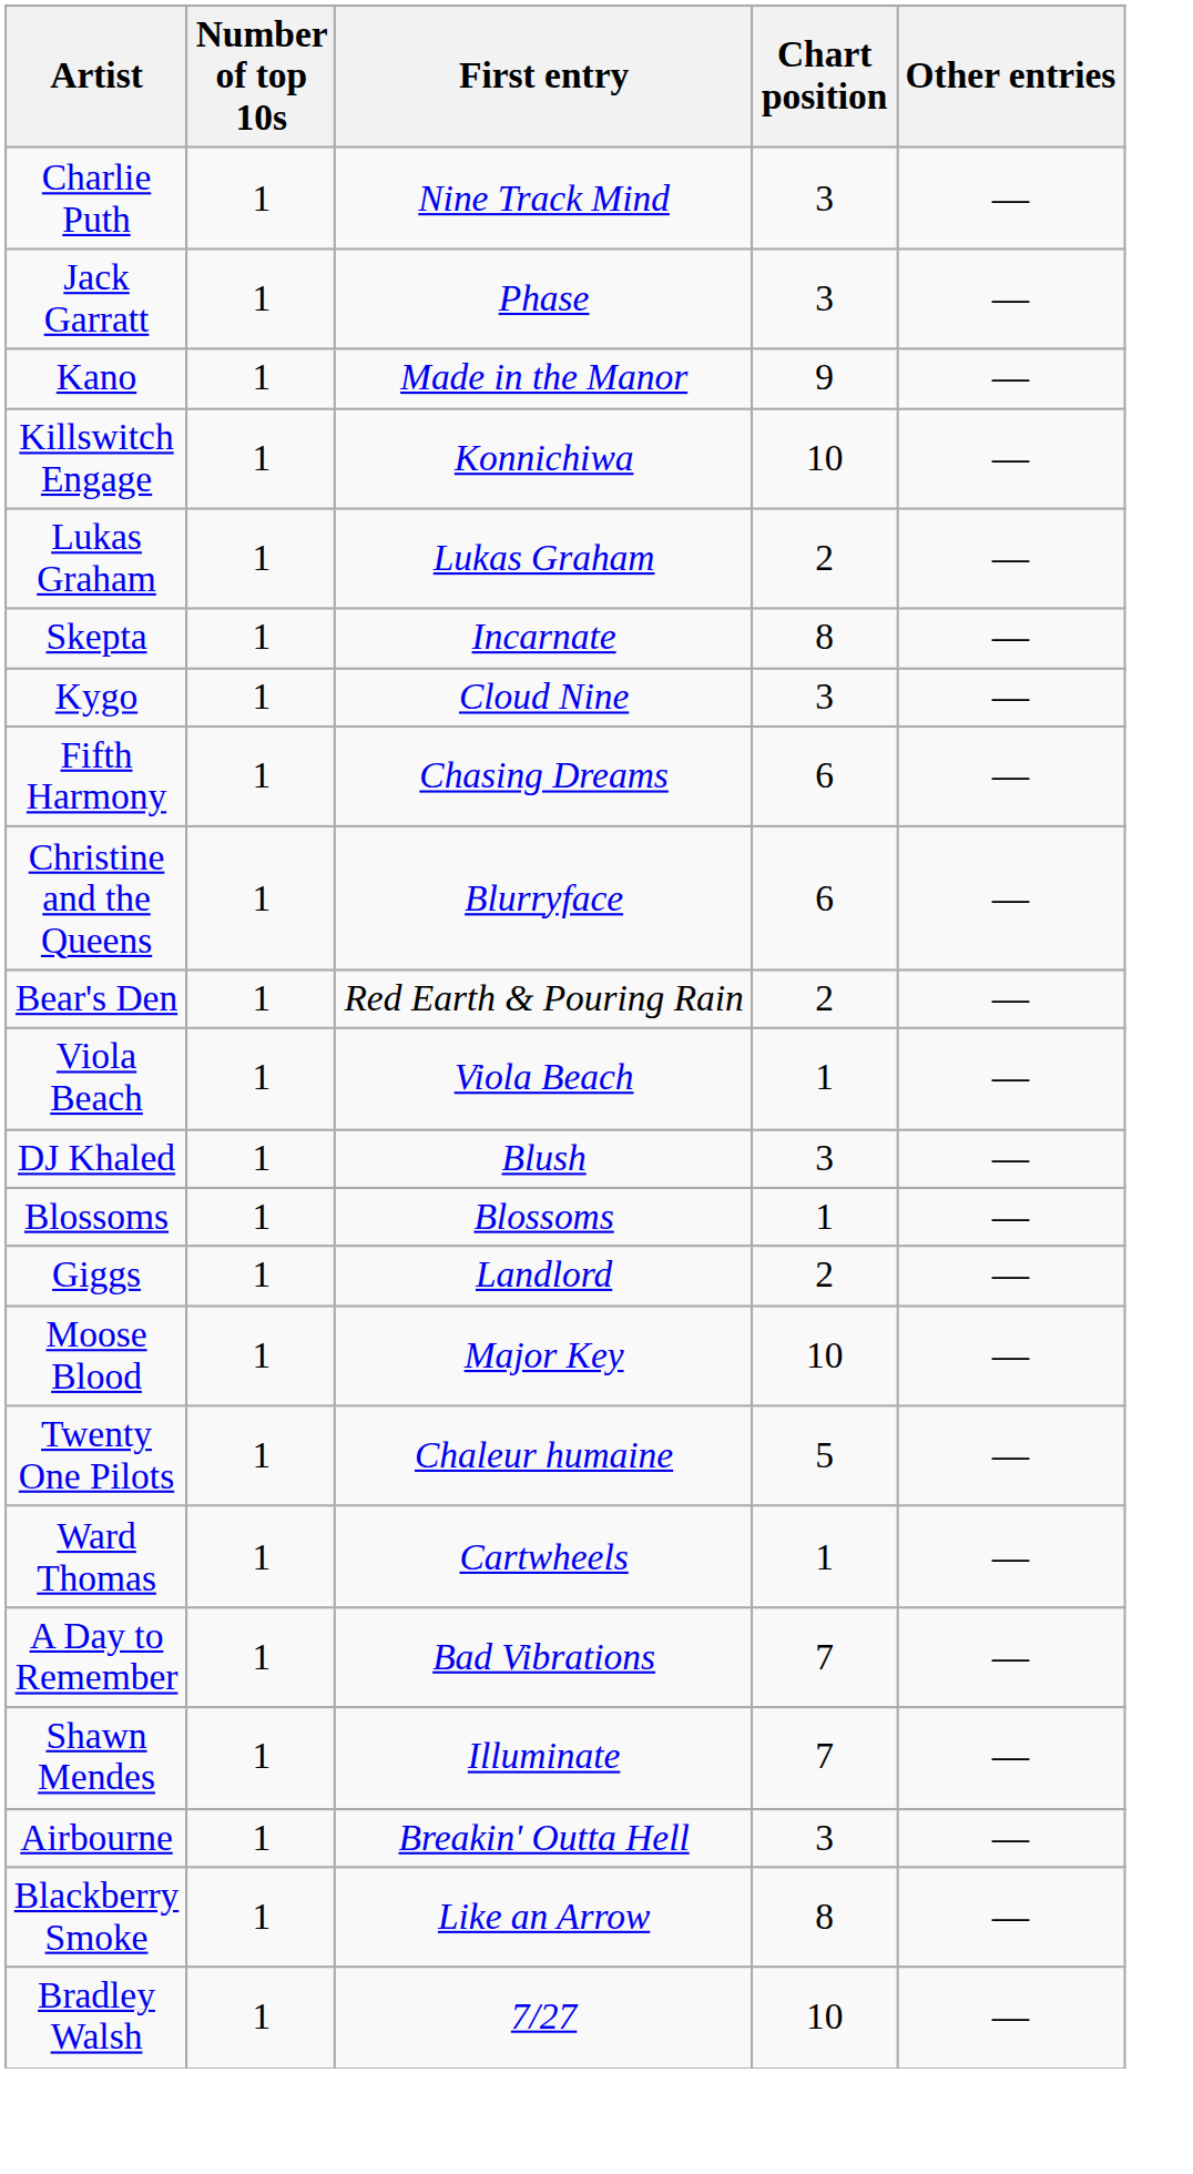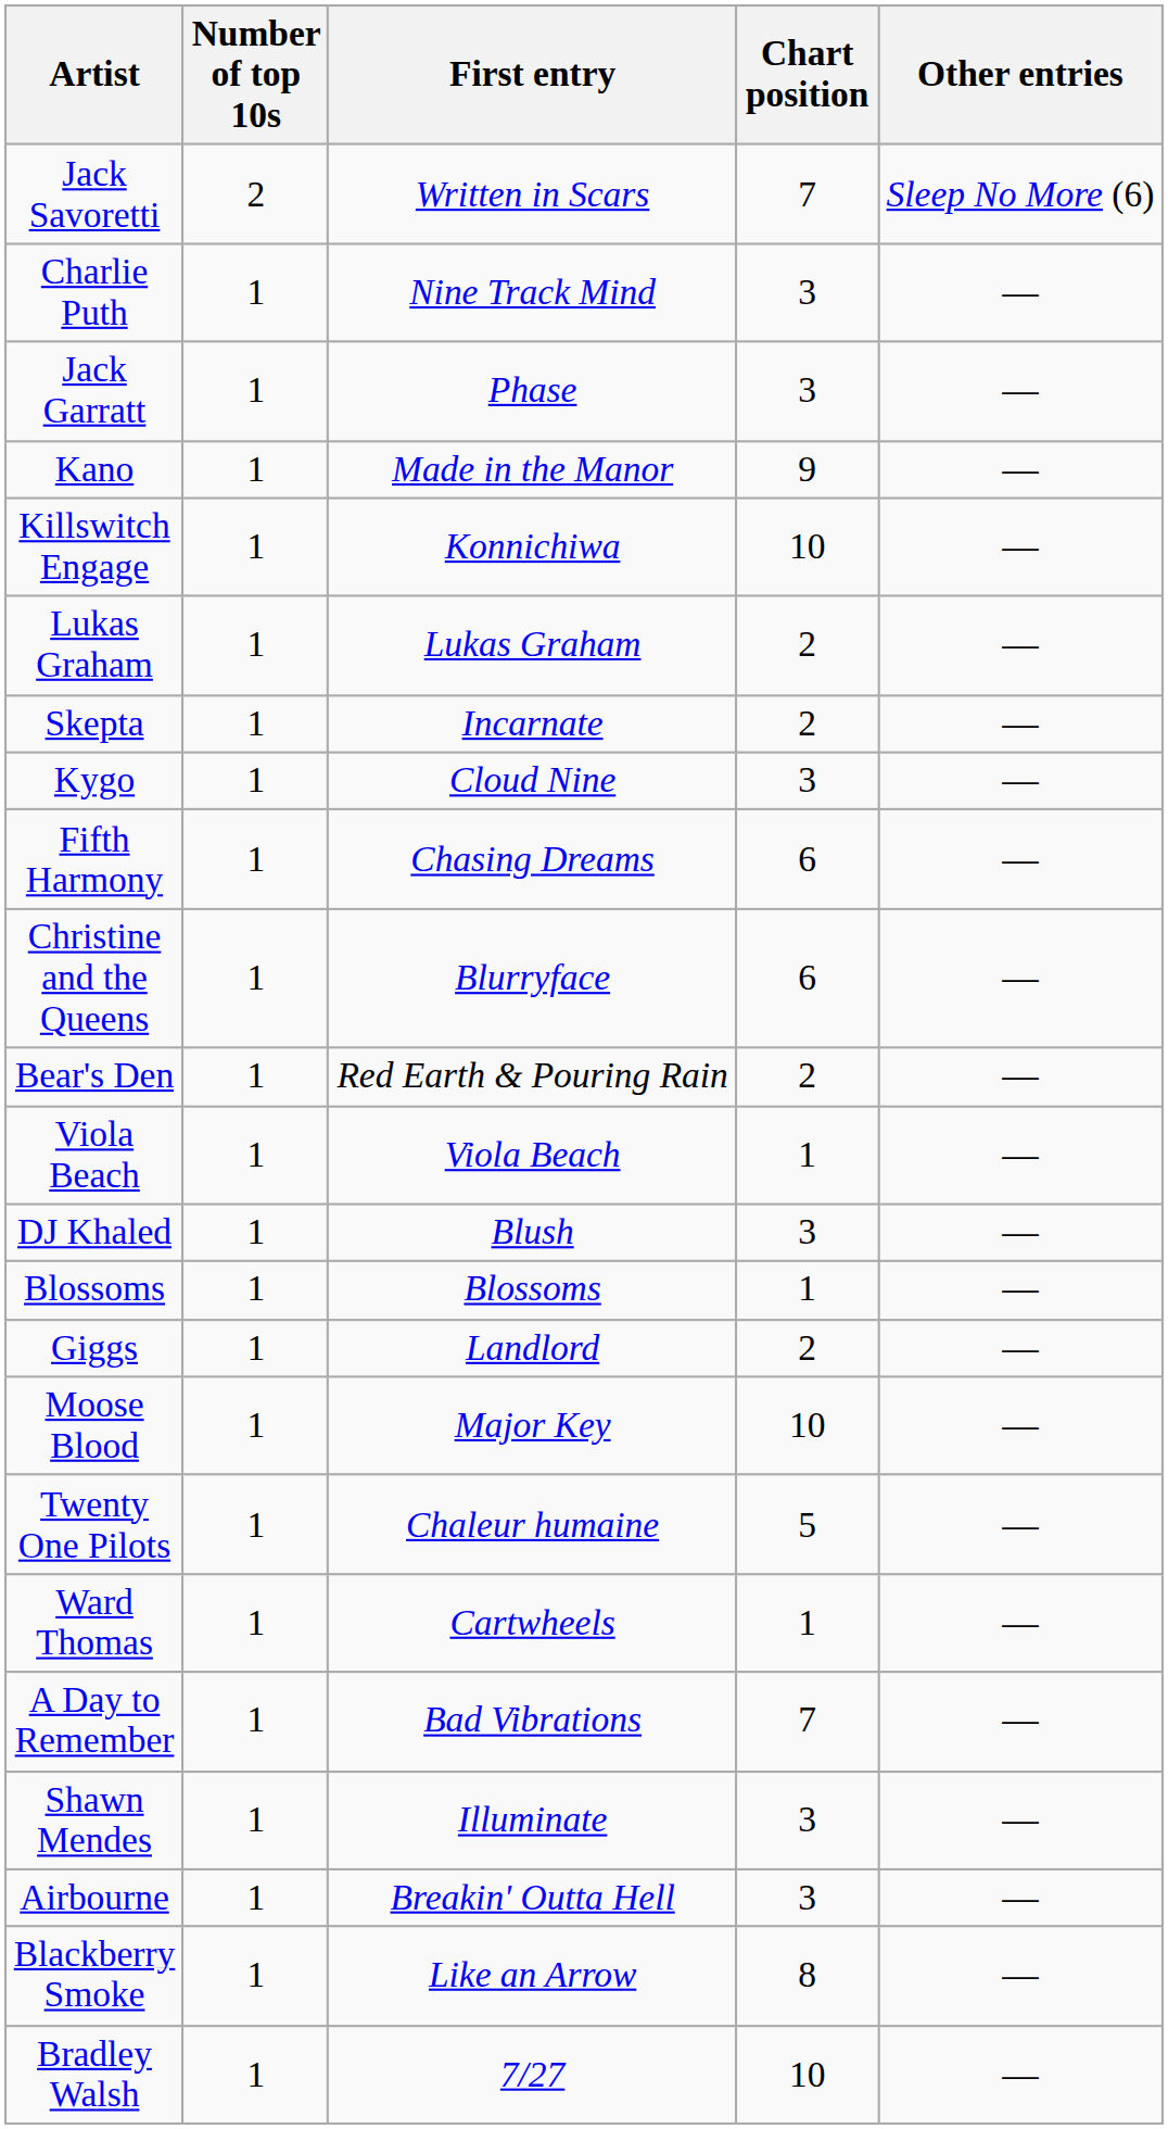+ row: Jack Savoretti | 2 | Written in Scars | 7 | Sleep No More (6)
Skepta | Chart position: 8 -> 2
Shawn Mendes | Chart position: 7 -> 3
